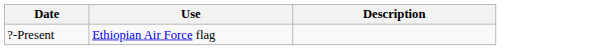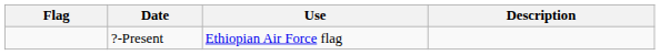+ column: Flag
